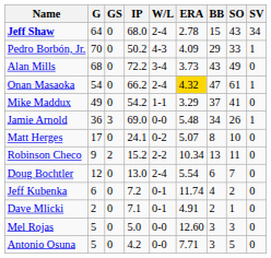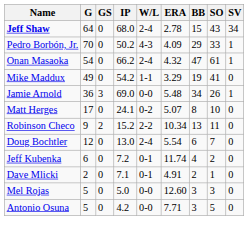- row: Alan Mills | 68 | 0 | 72.2 | 3-4 | 3.73 | 43 | 49 | 0
Onan Masaoka | ERA: gold background -> no background
Mike Maddux | BB: 37 -> 19
